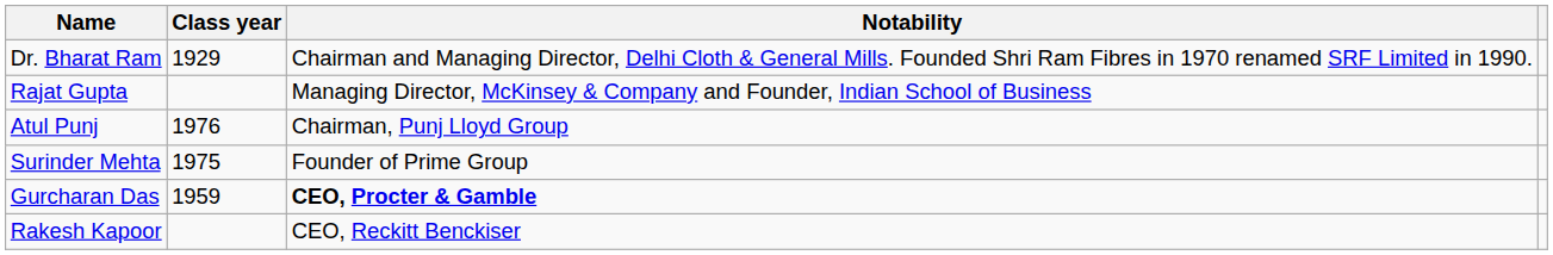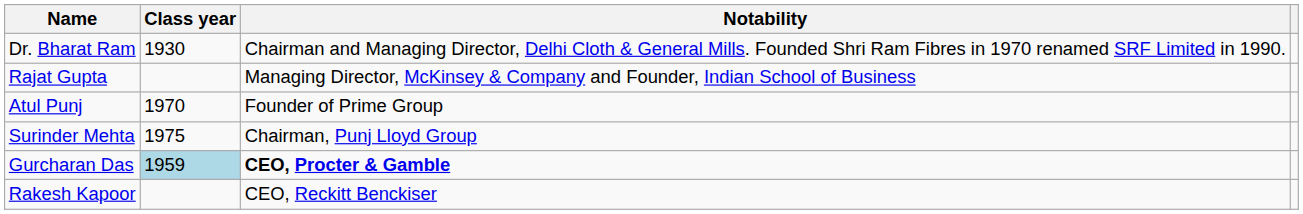Dr. Bharat Ram | Class year: 1929 -> 1930
Atul Punj | Class year: 1976 -> 1970
Atul Punj | Notability: Chairman, Punj Lloyd Group -> Founder of Prime Group
Surinder Mehta | Notability: Founder of Prime Group -> Chairman, Punj Lloyd Group
Gurcharan Das | Class year: no background -> lightblue background
